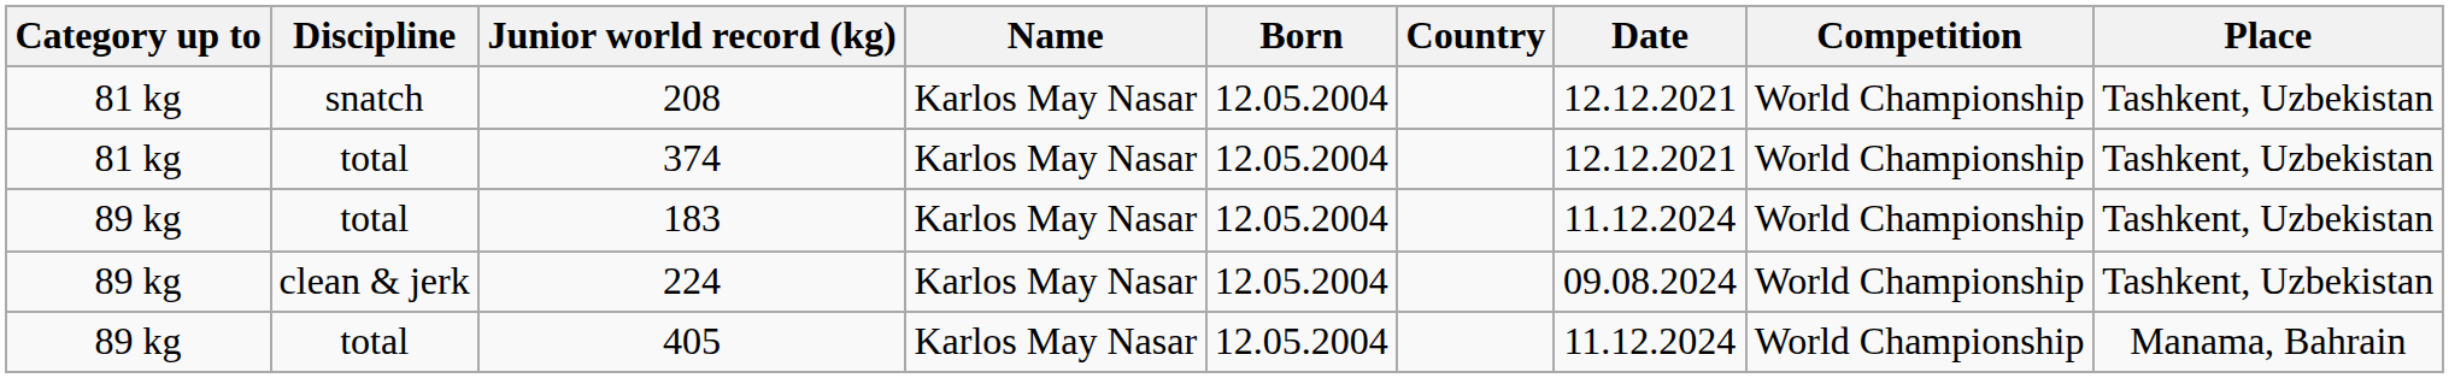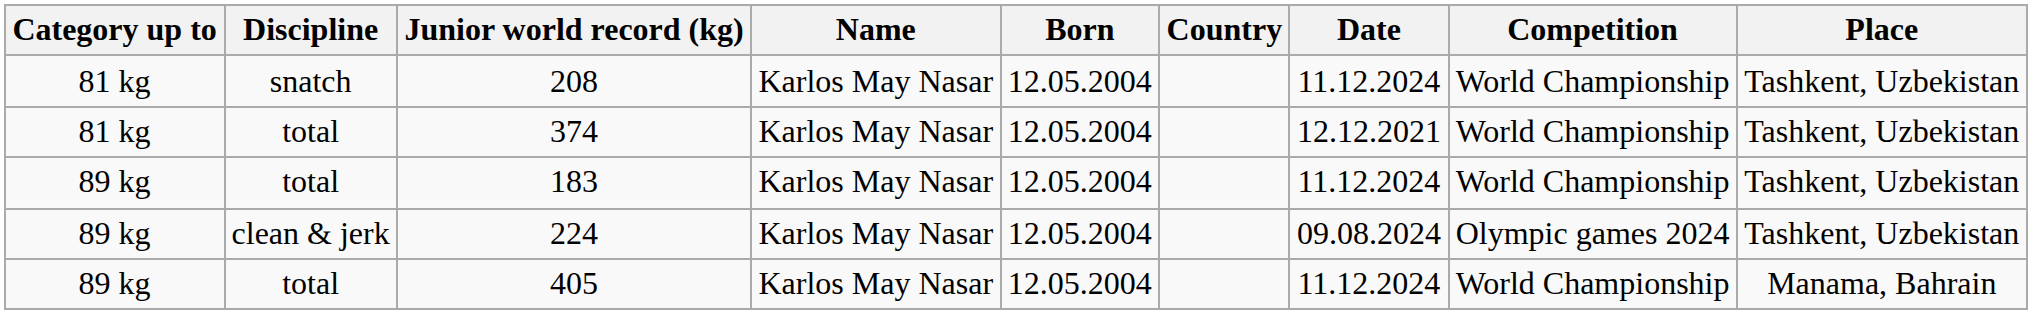208 | Date: 12.12.2021 -> 11.12.2024
224 | Competition: World Championship -> Olympic games 2024
